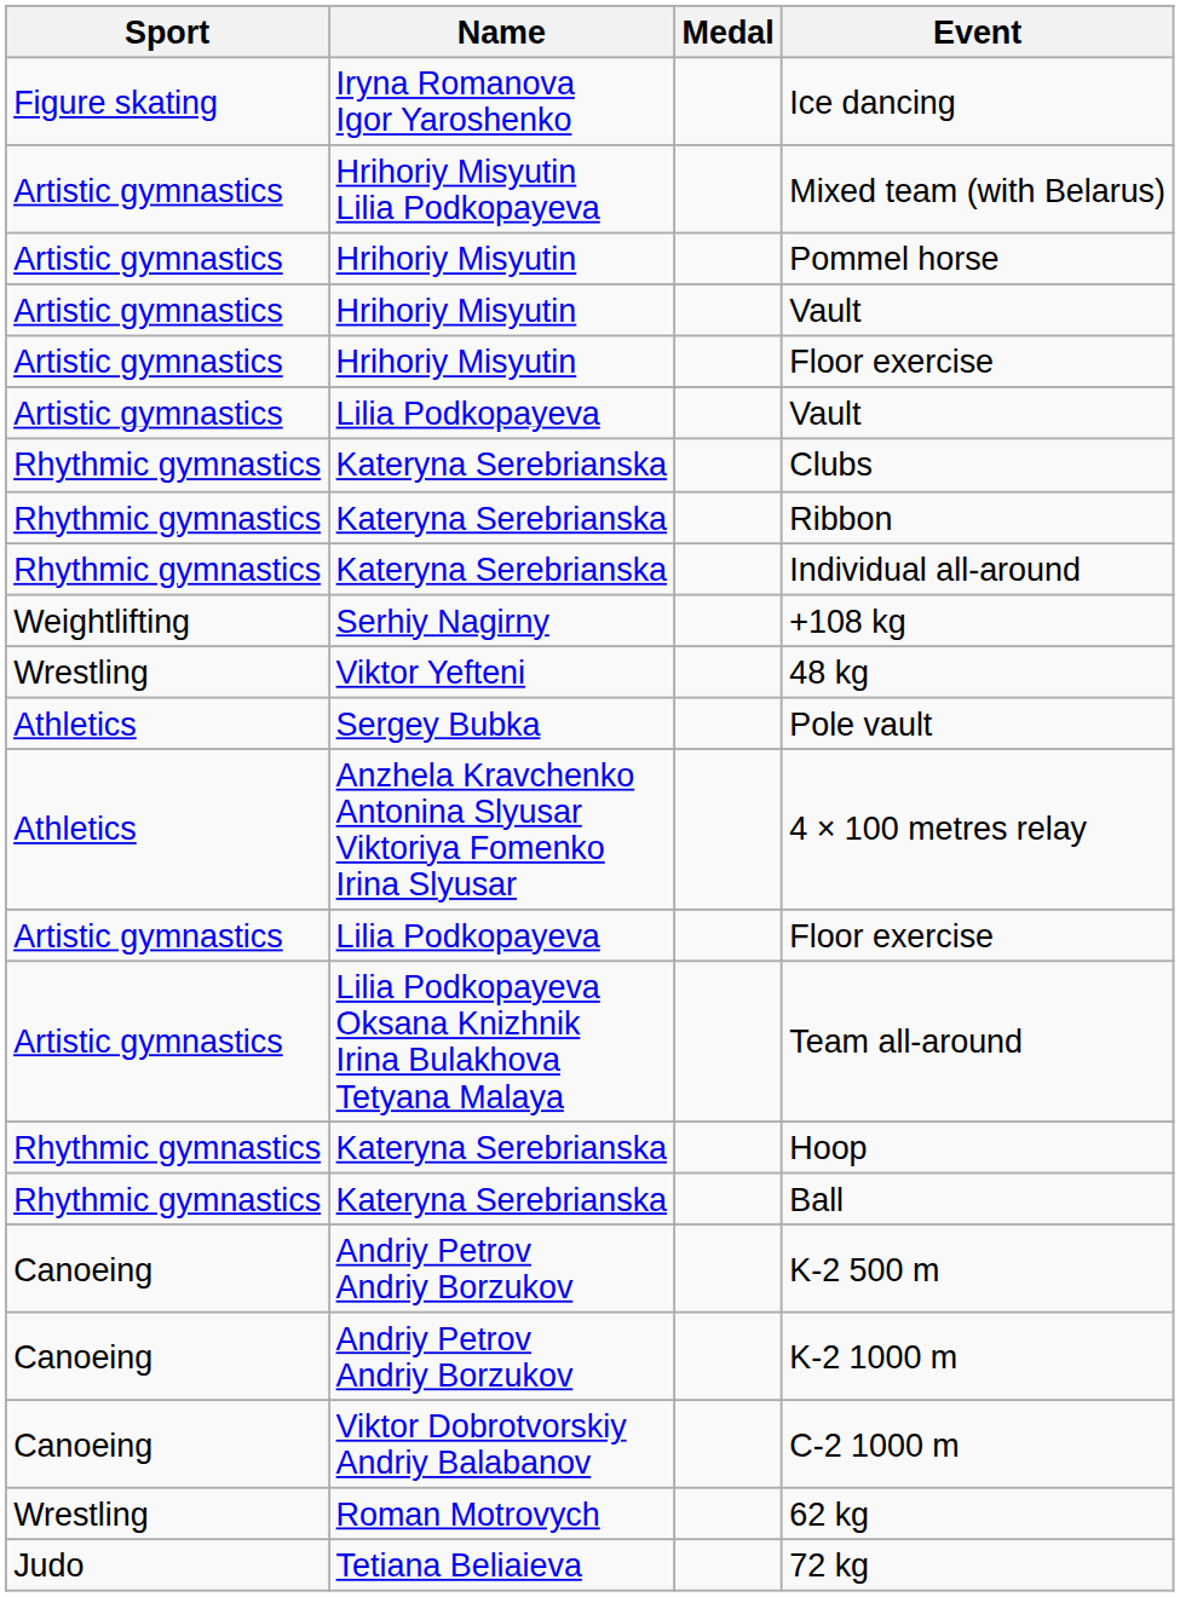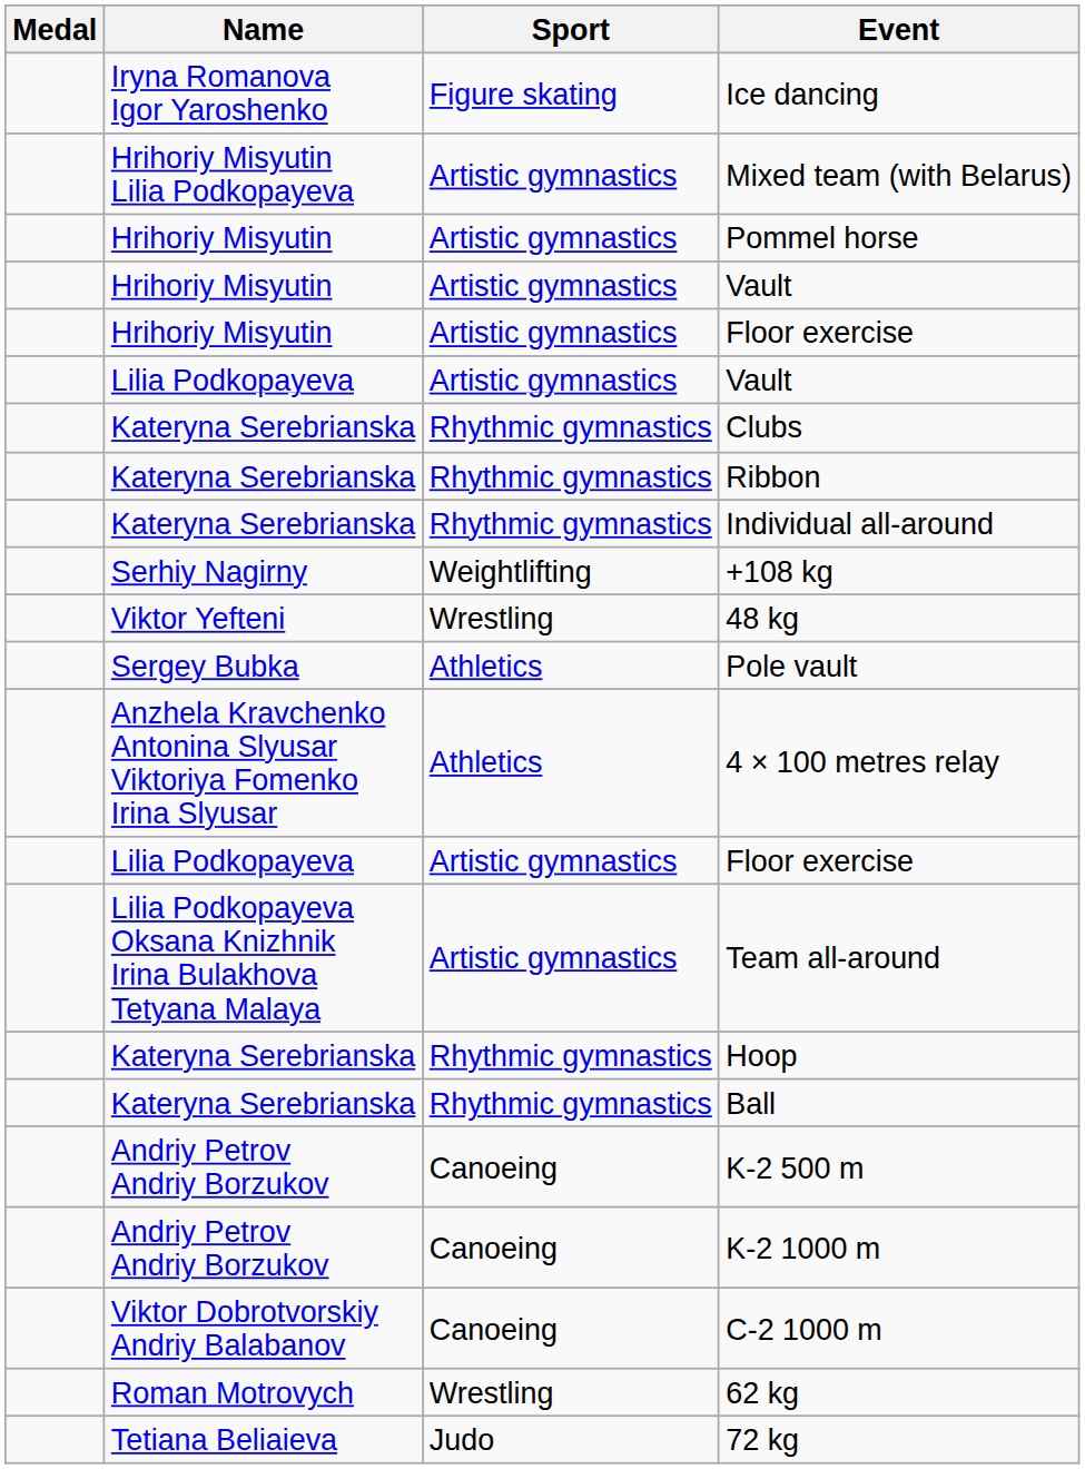columns swapped: Medal <-> Sport
